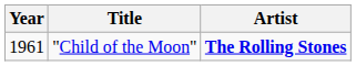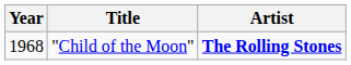"Child of the Moon" | Year: 1961 -> 1968
